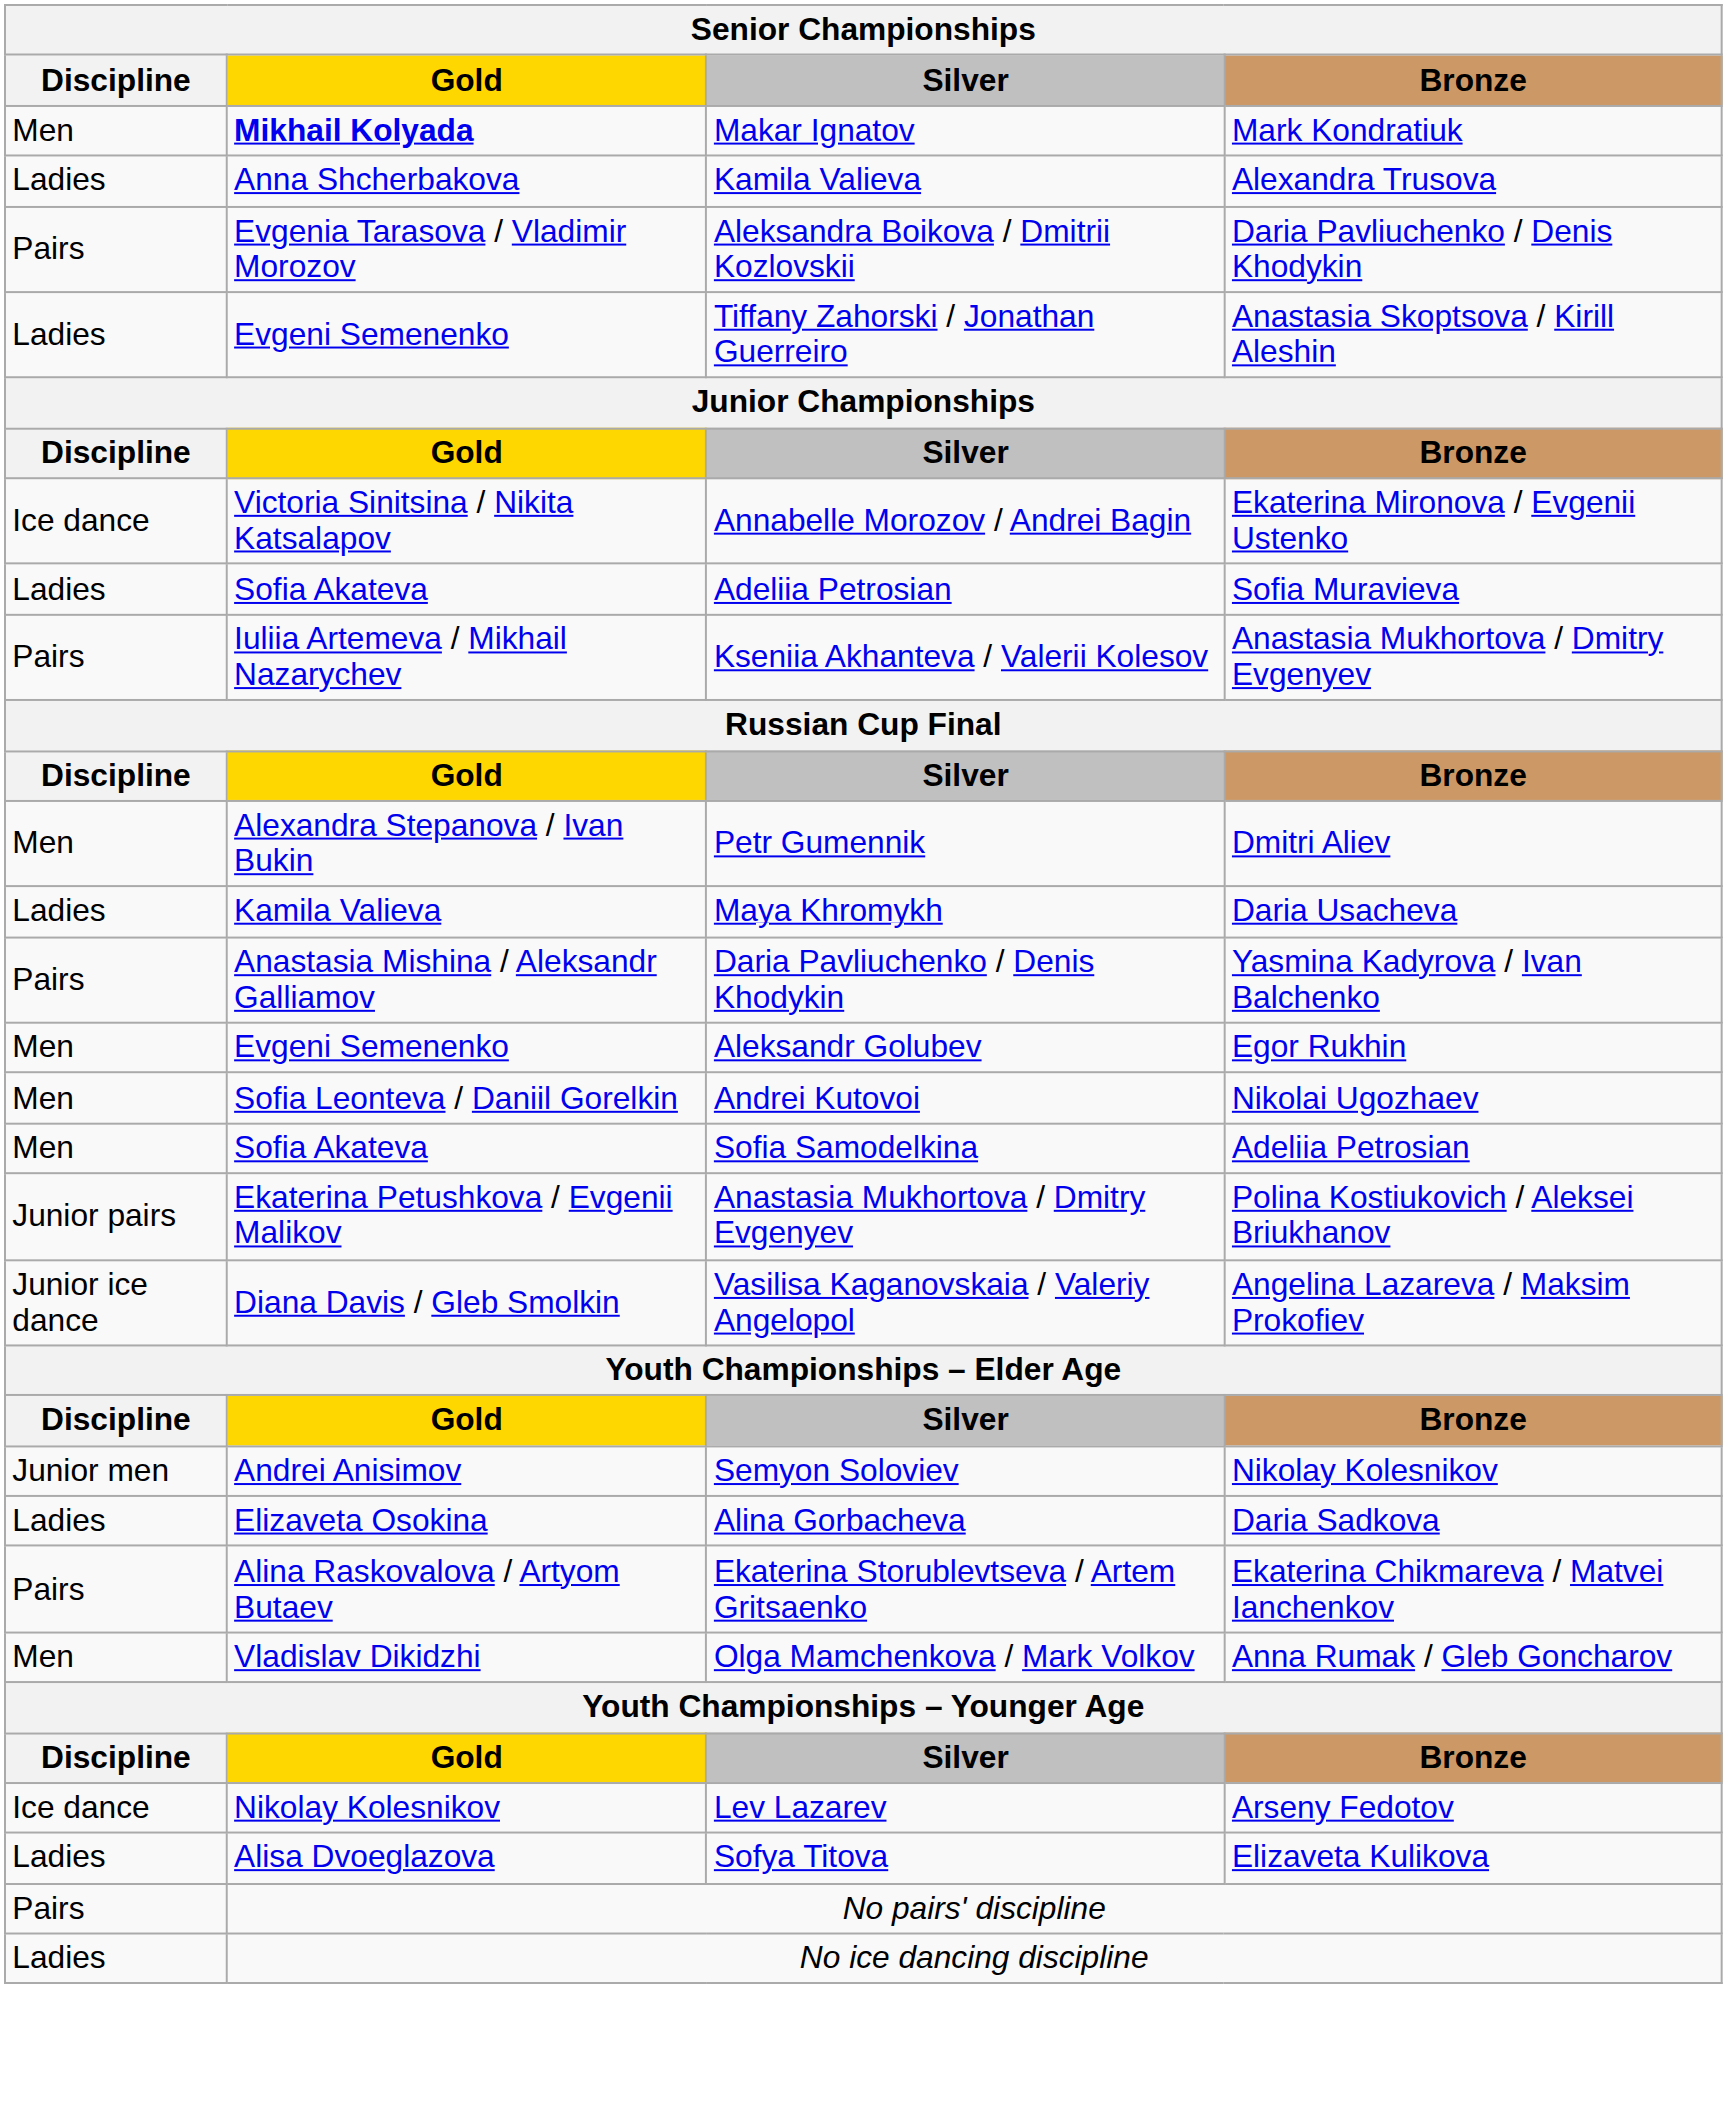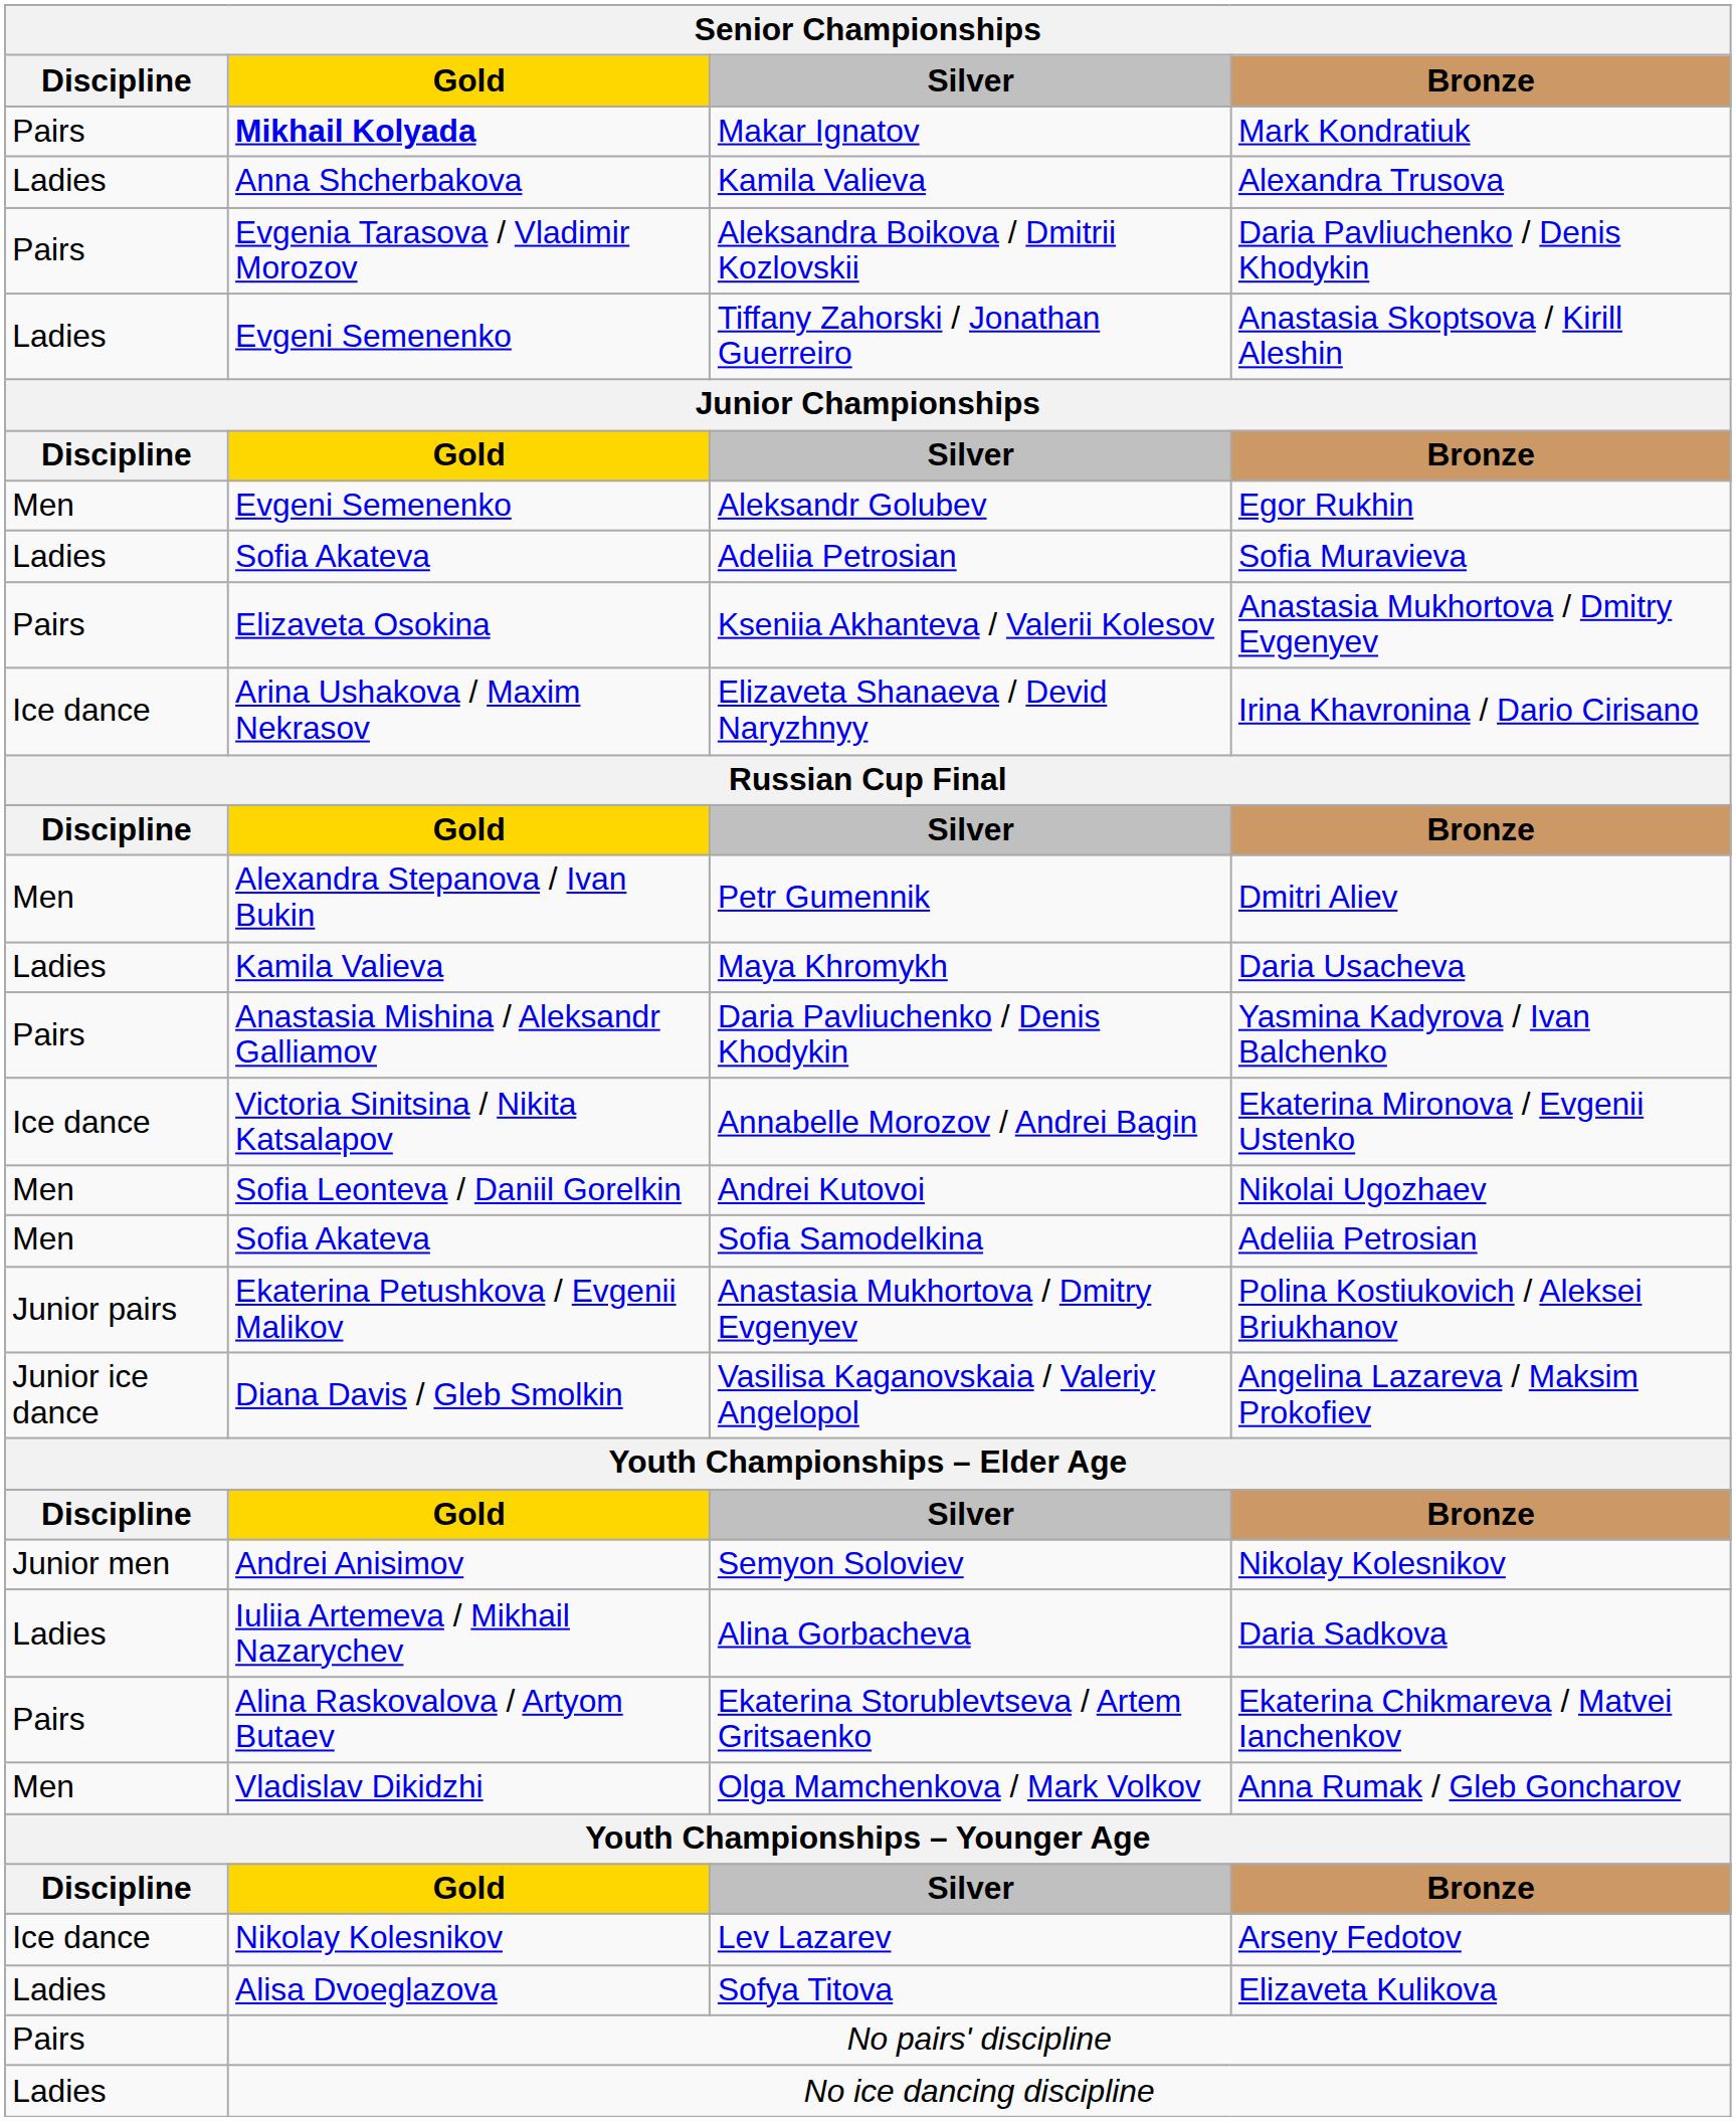Makar Ignatov | Discipline: Men -> Pairs
rows swapped: Aleksandr Golubev <-> Annabelle Morozov / Andrei Bagin
Kseniia Akhanteva / Valerii Kolesov | Gold: Iuliia Artemeva / Mikhail Nazarychev -> Elizaveta Osokina
+ row: Ice dance | Arina Ushakova / Maxim Nekrasov | Elizaveta Shanaeva / Devid Naryzhnyy | Irina Khavronina / Dario Cirisano
Alina Gorbacheva | Gold: Elizaveta Osokina -> Iuliia Artemeva / Mikhail Nazarychev
